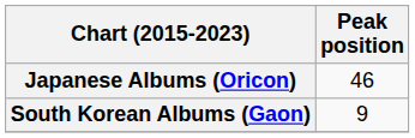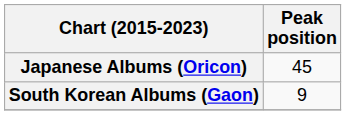Japanese Albums (Oricon) | Peak position: 46 -> 45
